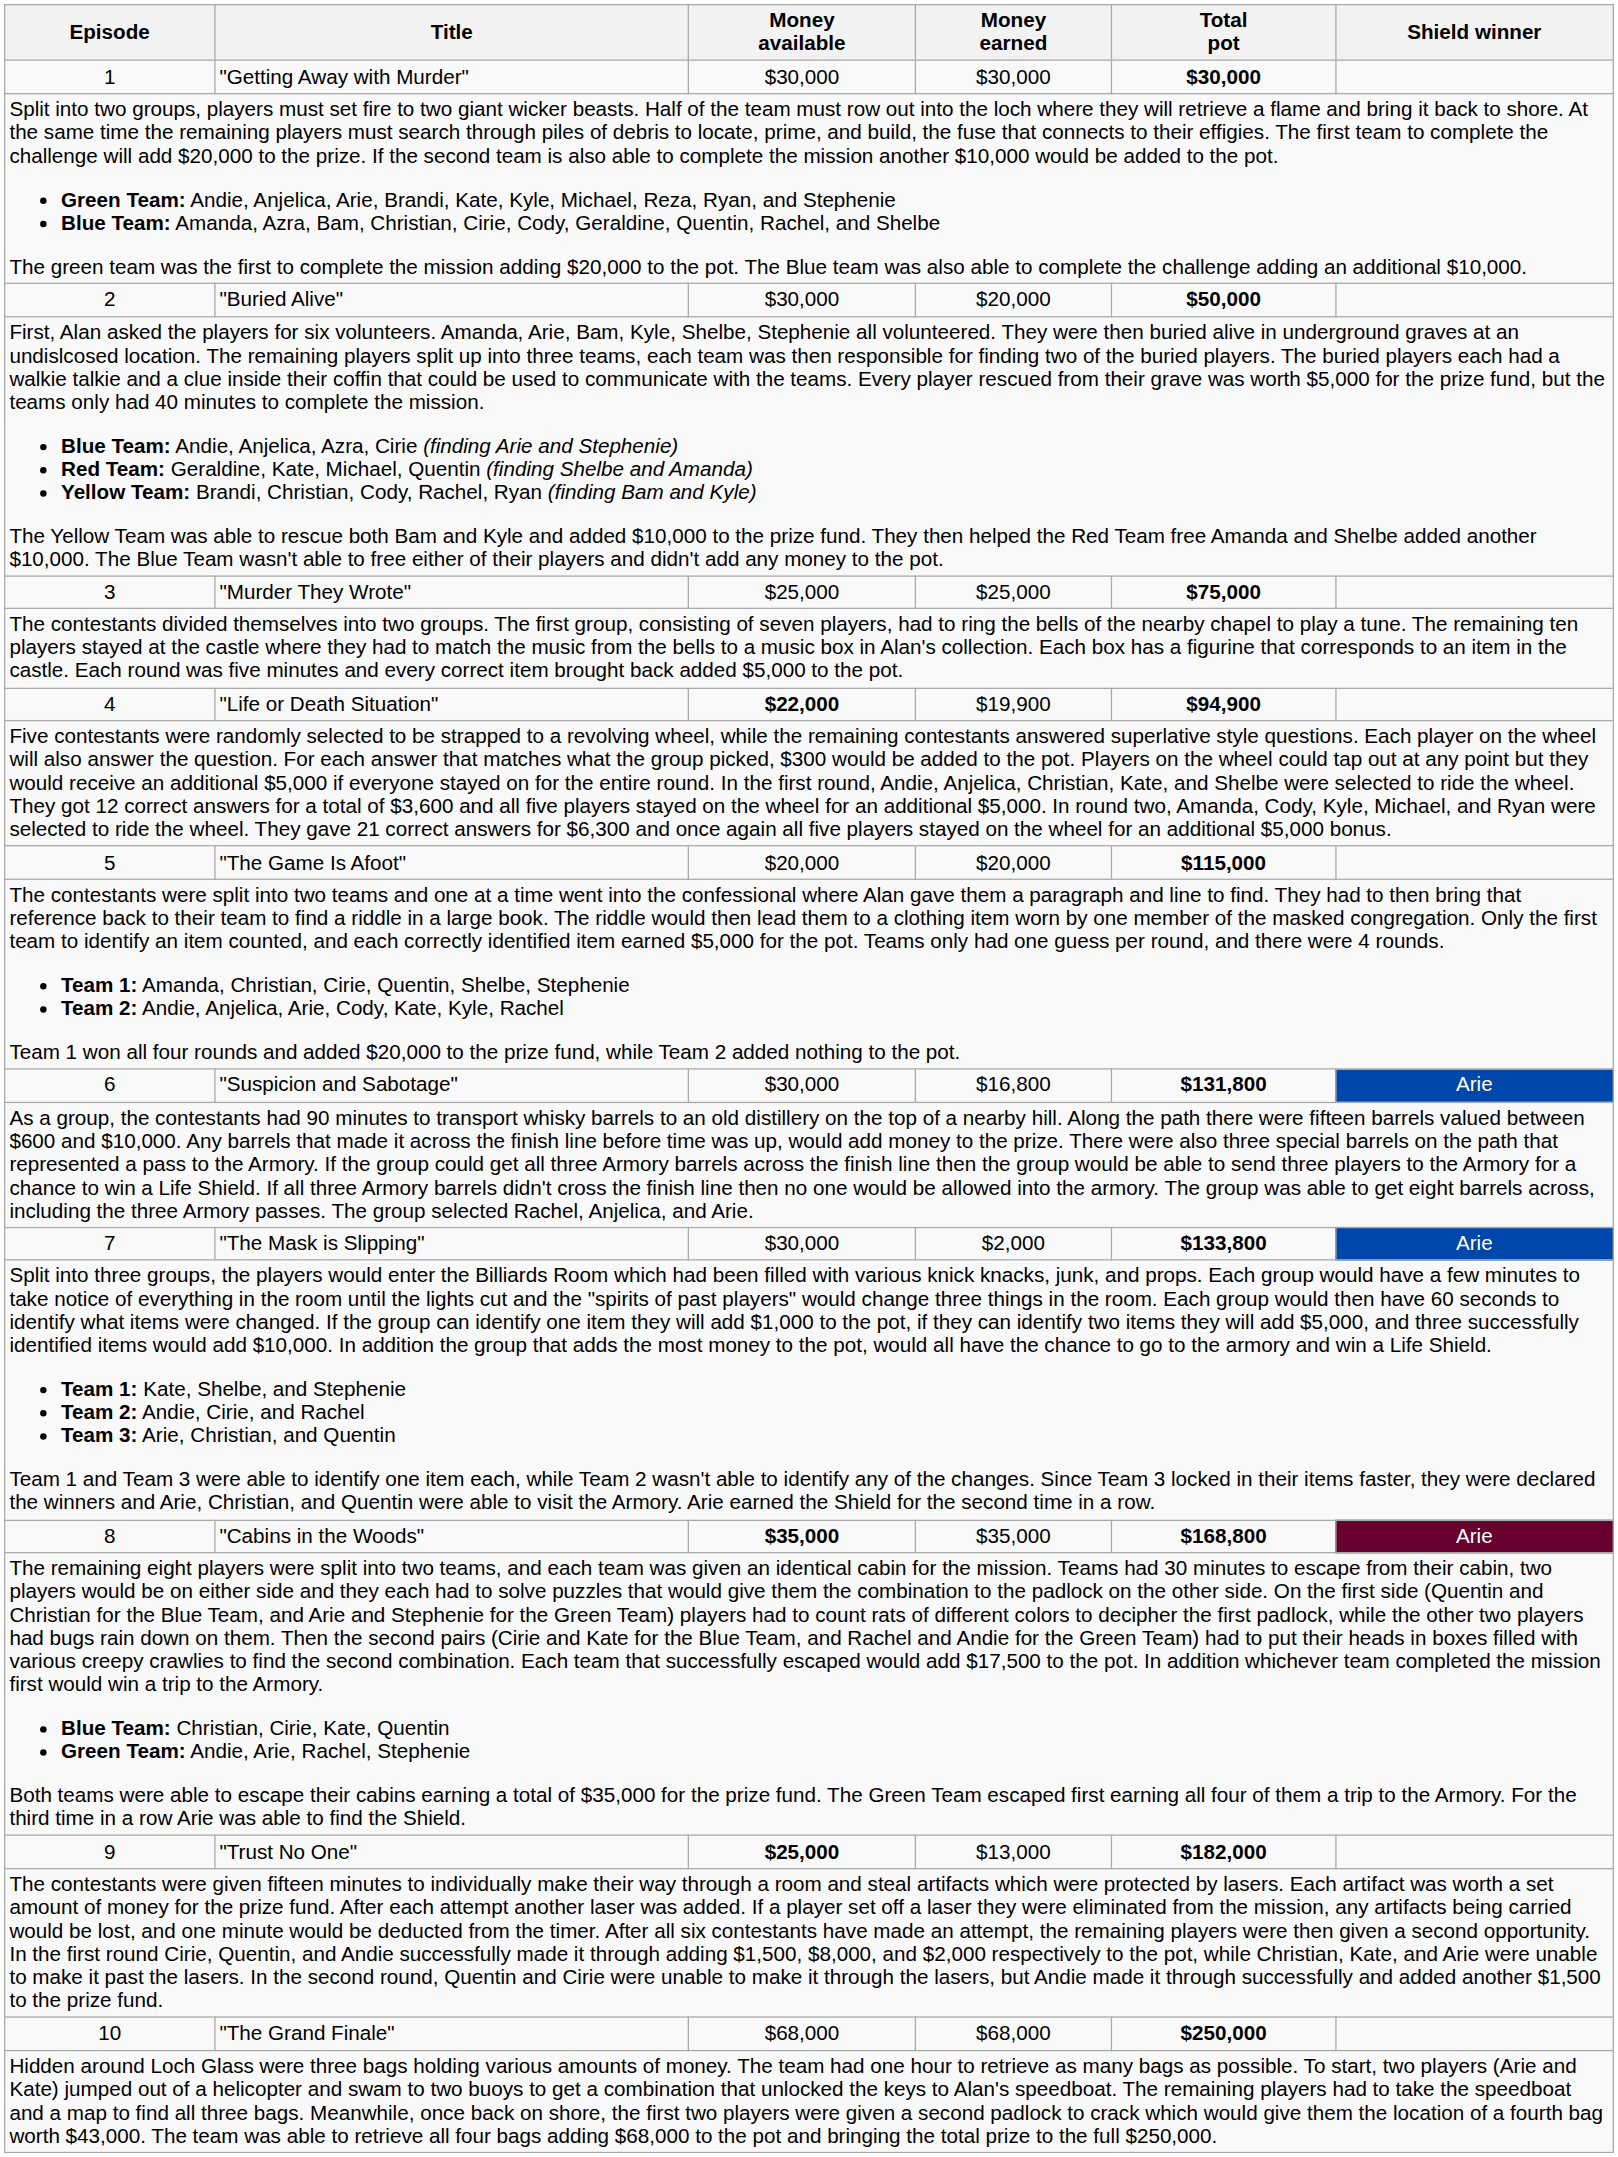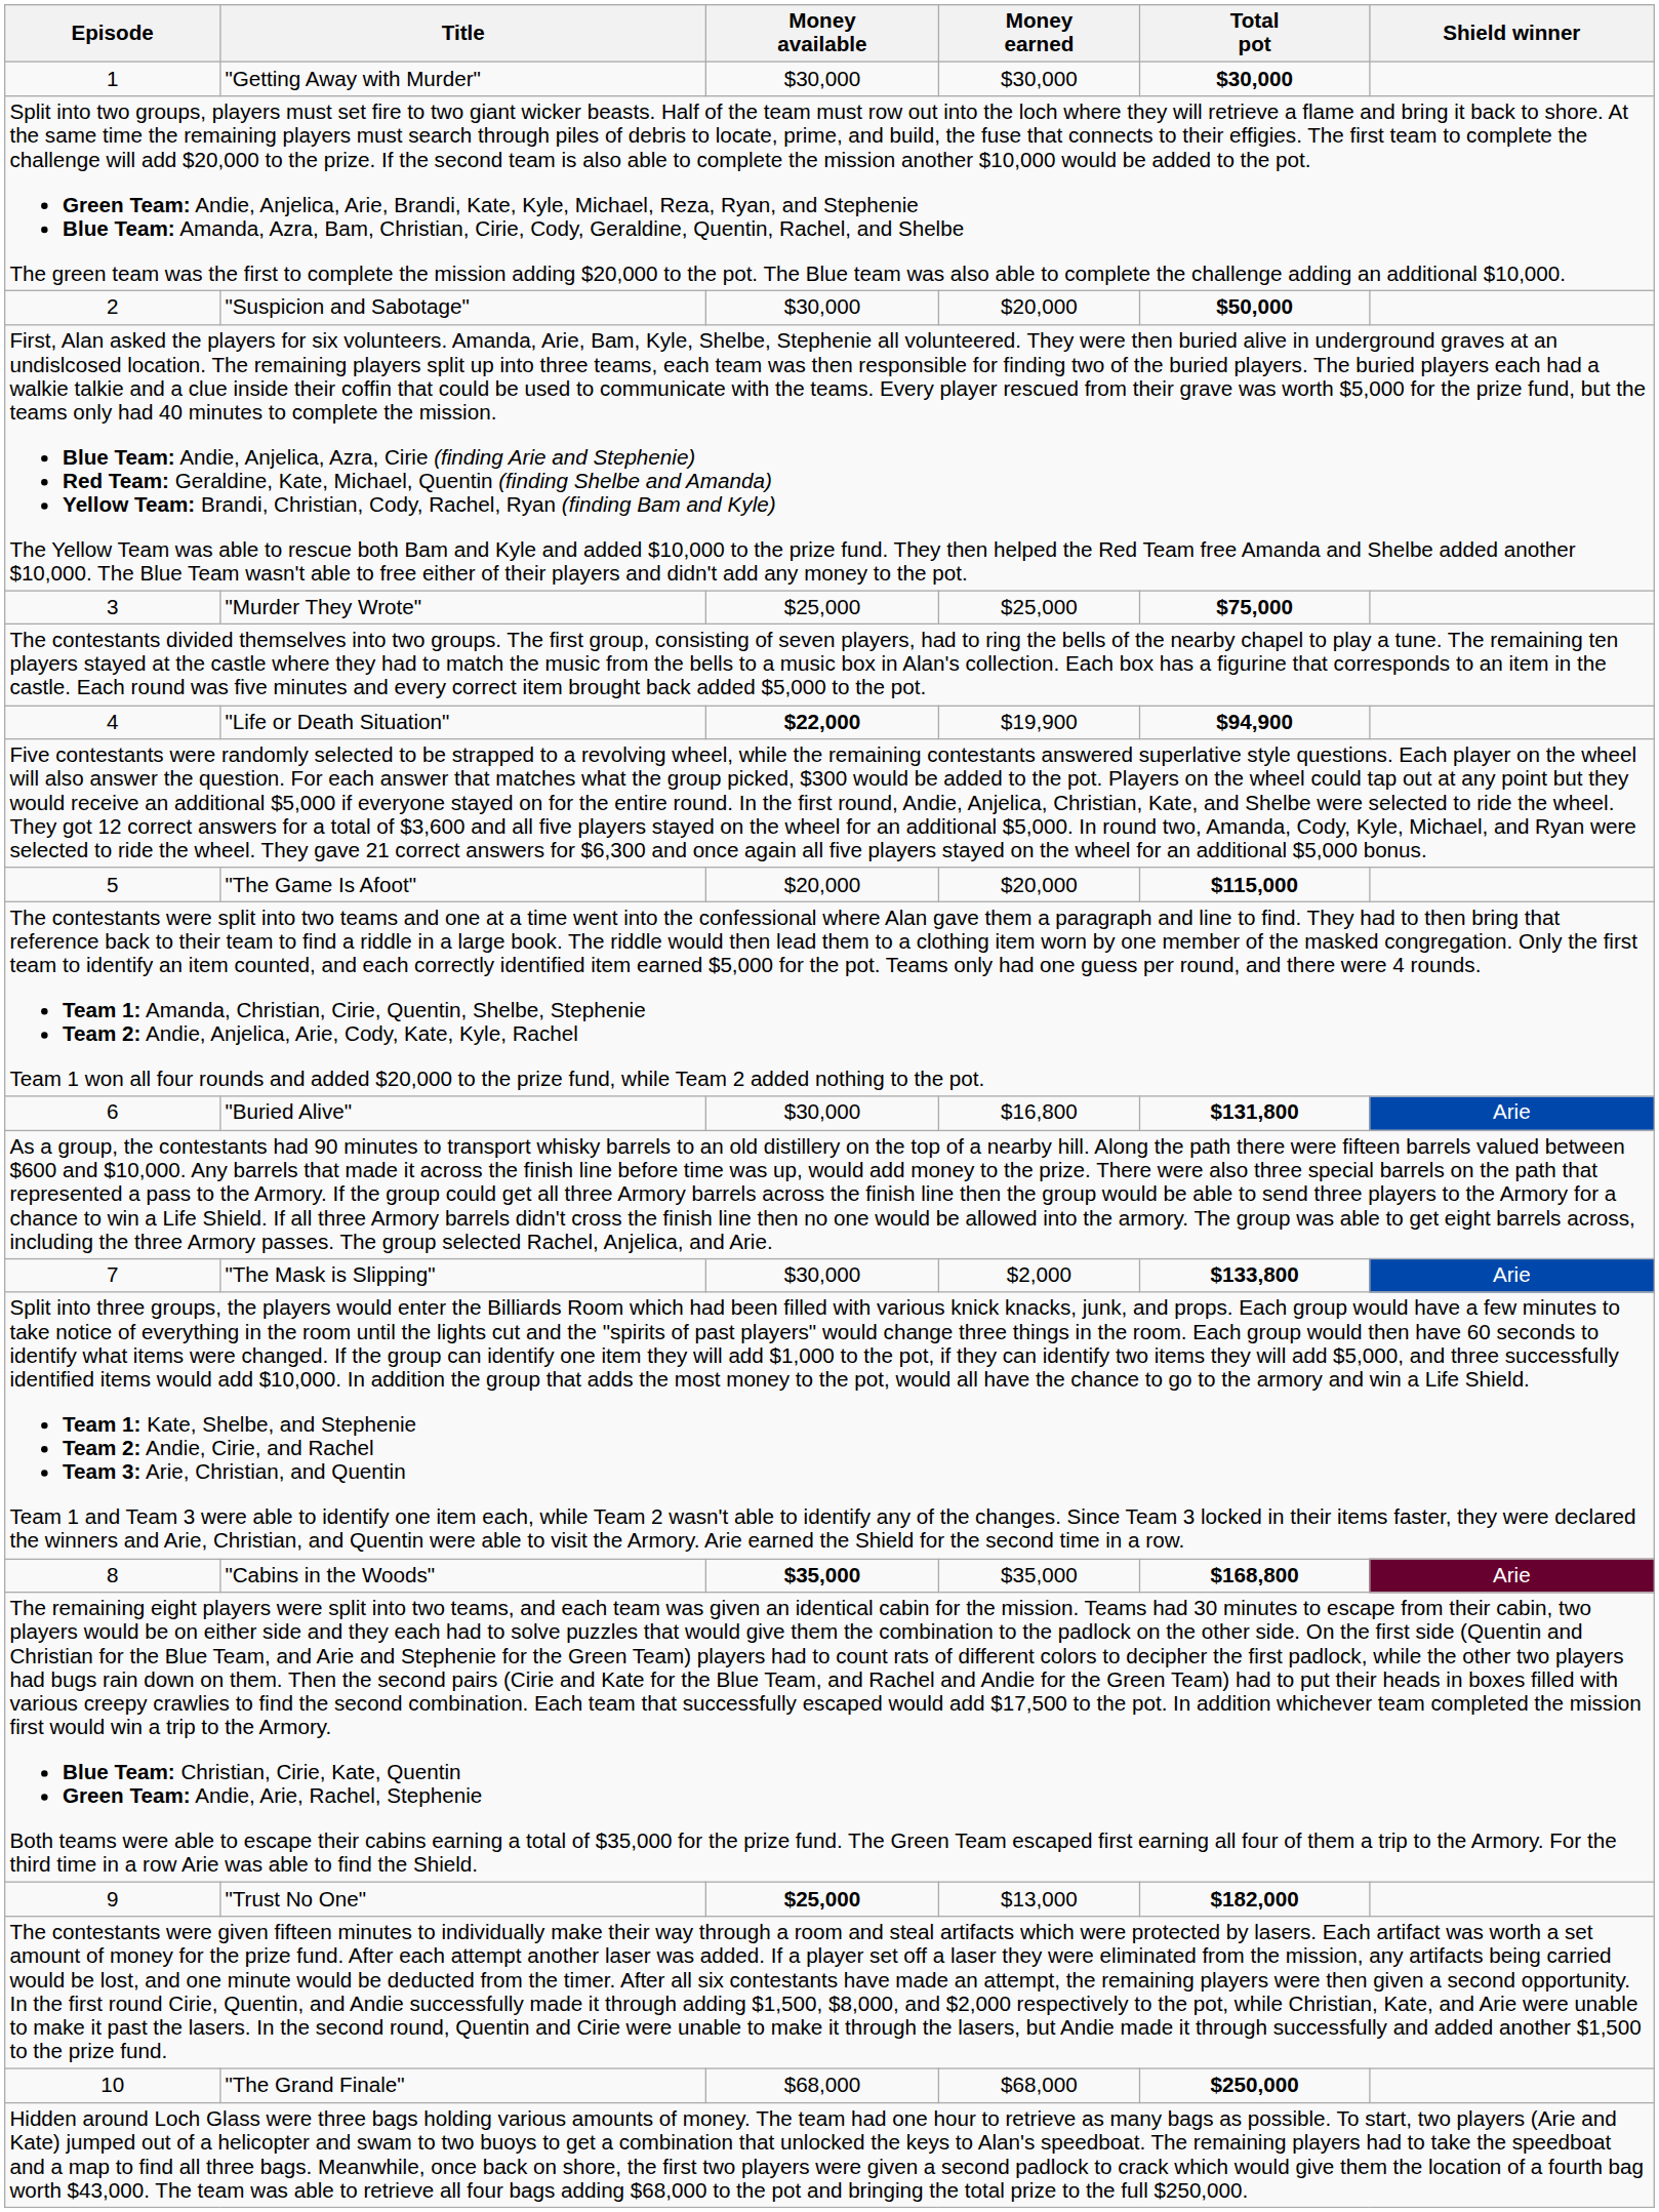2 | Title: "Buried Alive" -> "Suspicion and Sabotage"
6 | Title: "Suspicion and Sabotage" -> "Buried Alive"
